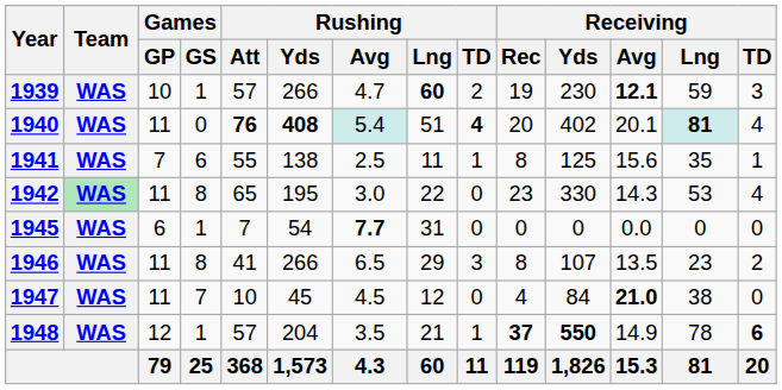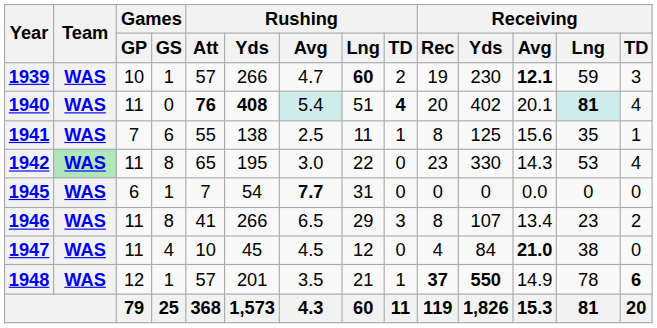1946 | Receiving / Avg: 13.5 -> 13.4
1947 | Games / GS: 7 -> 4
1948 | Rushing / Yds: 204 -> 201
